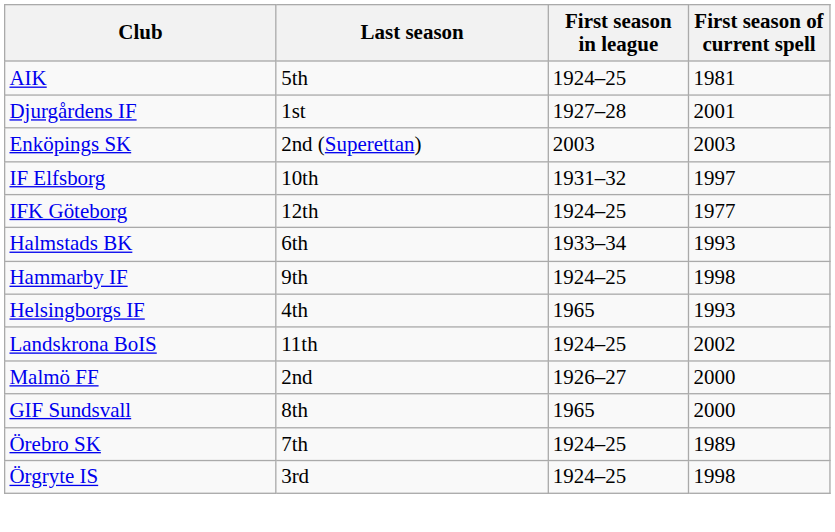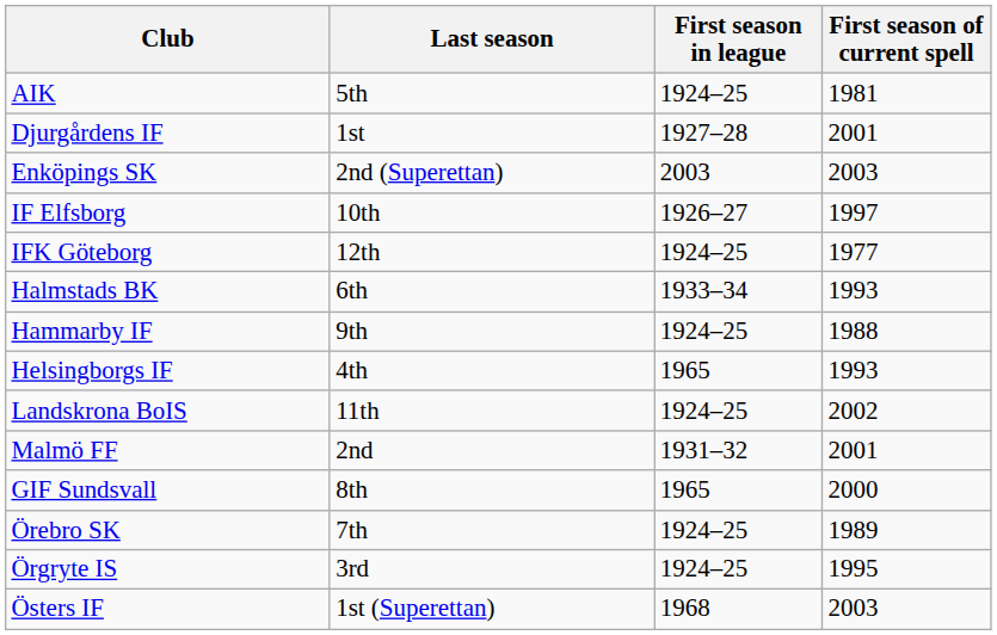IF Elfsborg | First season in league: 1931–32 -> 1926–27
Hammarby IF | First season of current spell: 1998 -> 1988
Malmö FF | First season in league: 1926–27 -> 1931–32
Malmö FF | First season of current spell: 2000 -> 2001
Örgryte IS | First season of current spell: 1998 -> 1995
+ row: Östers IF | 1st (Superettan) | 1968 | 2003
